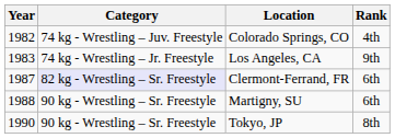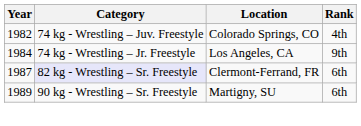Los Angeles, CA | Year: 1983 -> 1984
Martigny, SU | Year: 1988 -> 1989
- row: 1990 | 90 kg - Wrestling – Sr. Freestyle | Tokyo, JP | 8th
